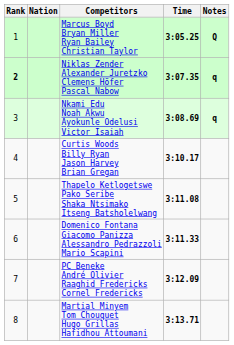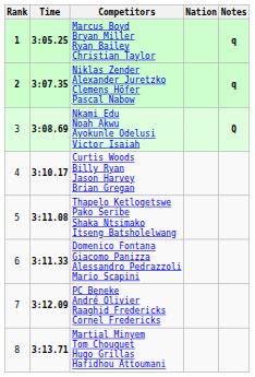columns swapped: Nation <-> Time
Marcus Boyd Bryan Miller Ryan Bailey Christian Taylor | Rank: normal -> bold
Marcus Boyd Bryan Miller Ryan Bailey Christian Taylor | Notes: Q -> q
Nkami Edu Noah Akwu Ayokunle Odelusi Victor Isaiah | Notes: q -> Q
